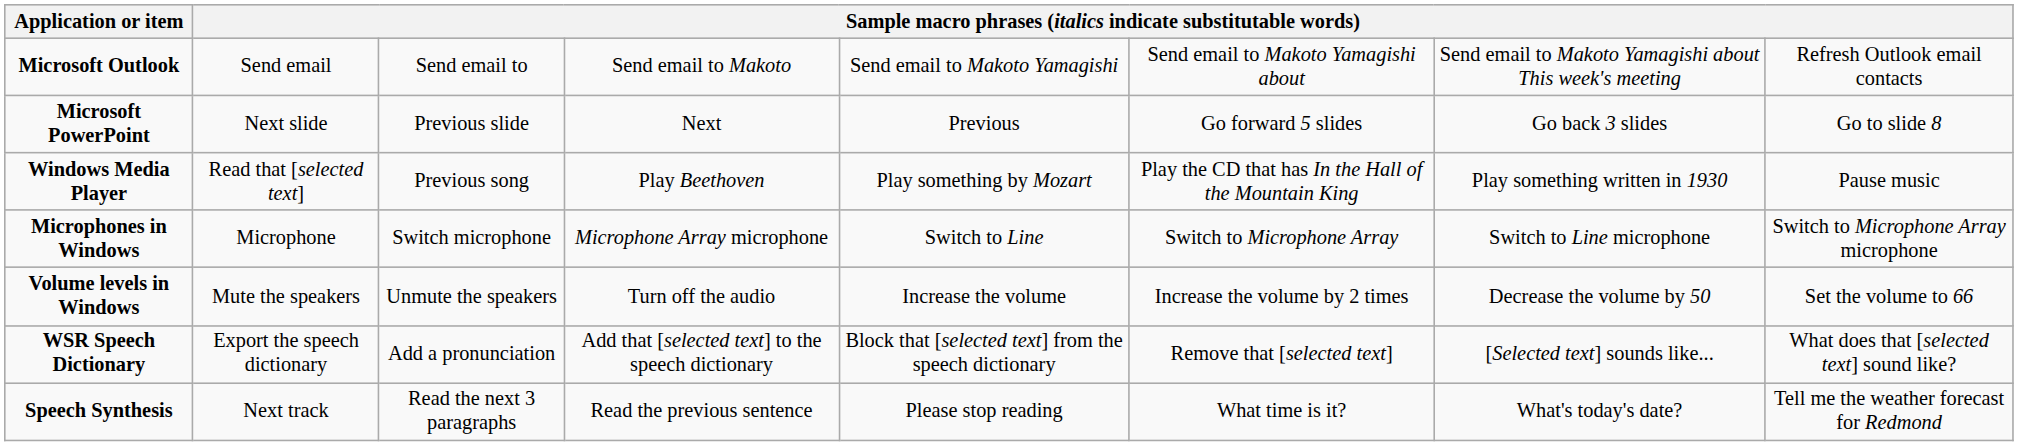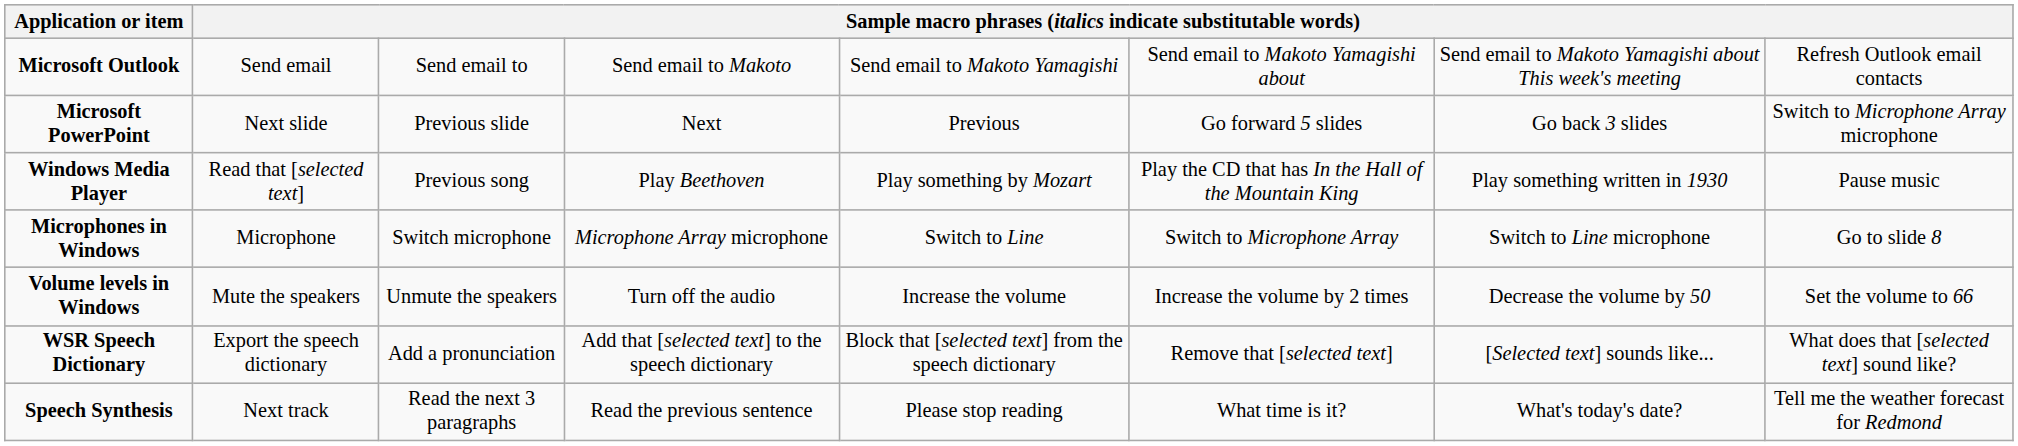Microsoft PowerPoint | column 8: Go to slide 8 -> Switch to Microphone Array microphone
Microphones in Windows | column 8: Switch to Microphone Array microphone -> Go to slide 8
